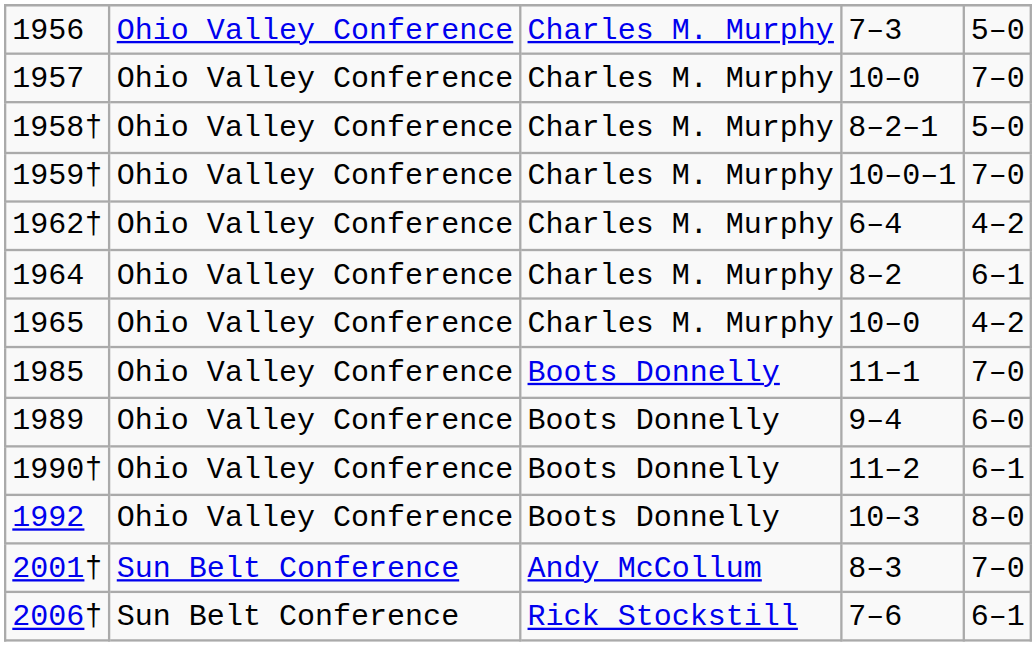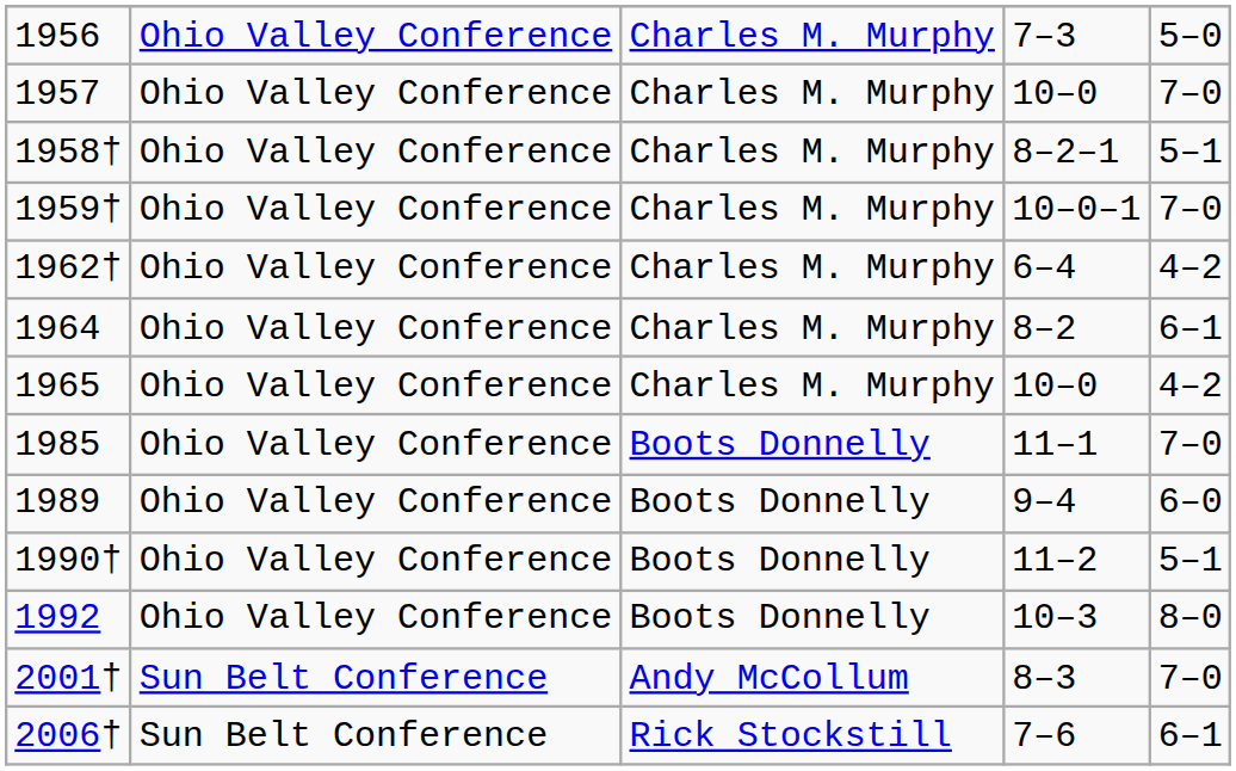1958† | column 5: 5–0 -> 5–1
1990† | column 5: 6–1 -> 5–1
